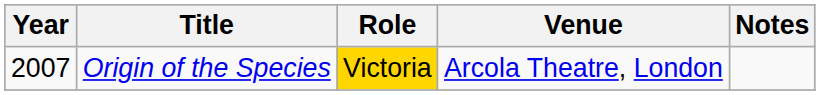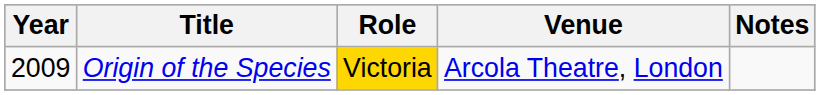Origin of the Species | Year: 2007 -> 2009
